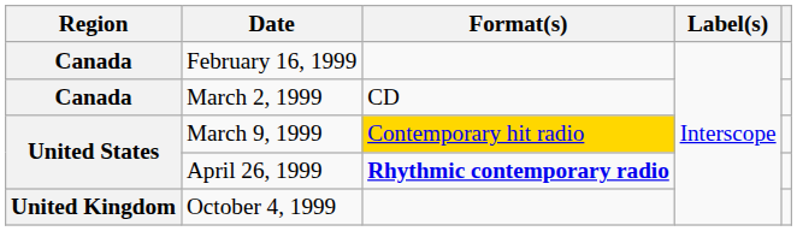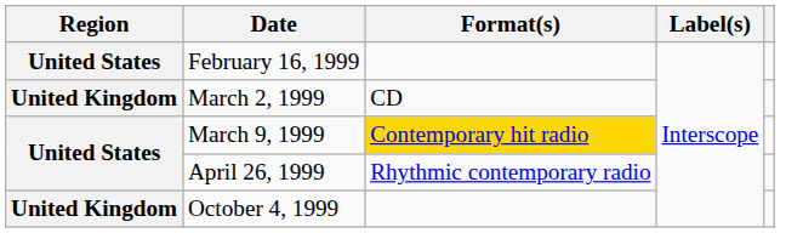February 16, 1999 | Region: Canada -> United States
March 2, 1999 | Region: Canada -> United Kingdom
April 26, 1999 | Format(s): bold -> normal
